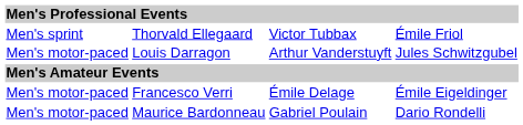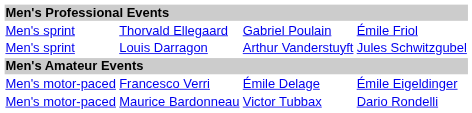Thorvald Ellegaard | column 3: Victor Tubbax -> Gabriel Poulain
Louis Darragon | column 1: Men's motor-paced -> Men's sprint
Maurice Bardonneau | column 3: Gabriel Poulain -> Victor Tubbax
